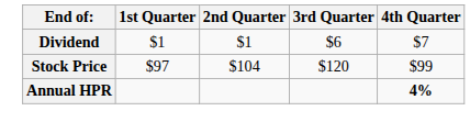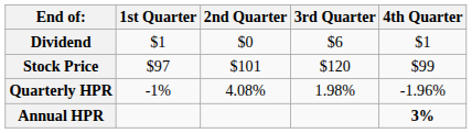Dividend | 2nd Quarter: $1 -> $0
Dividend | 4th Quarter: $7 -> $1
Stock Price | 2nd Quarter: $104 -> $101
+ row: Quarterly HPR | -1% | 4.08% | 1.98% | -1.96%
Annual HPR | 4th Quarter: 4% -> 3%
